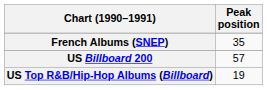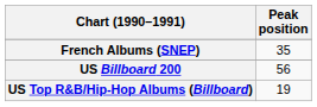US Billboard 200 | Peak position: 57 -> 56
